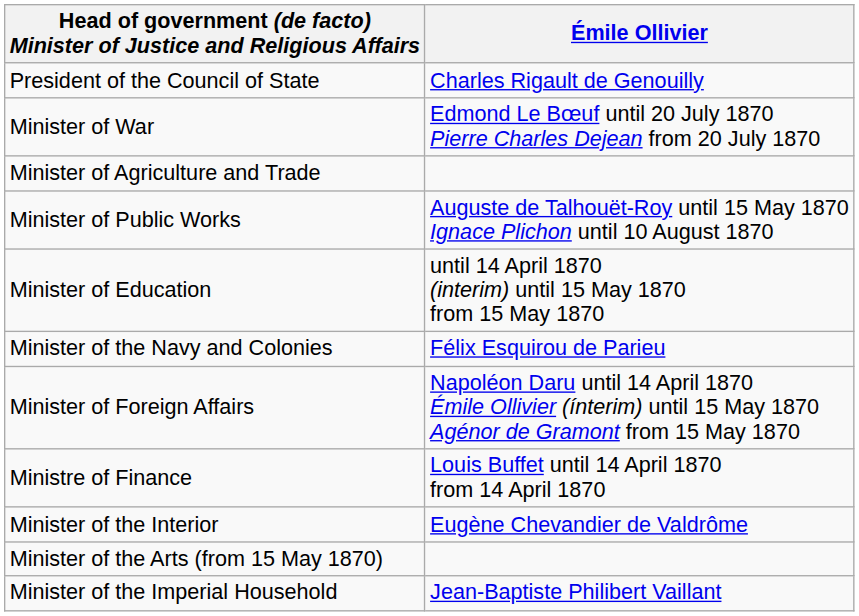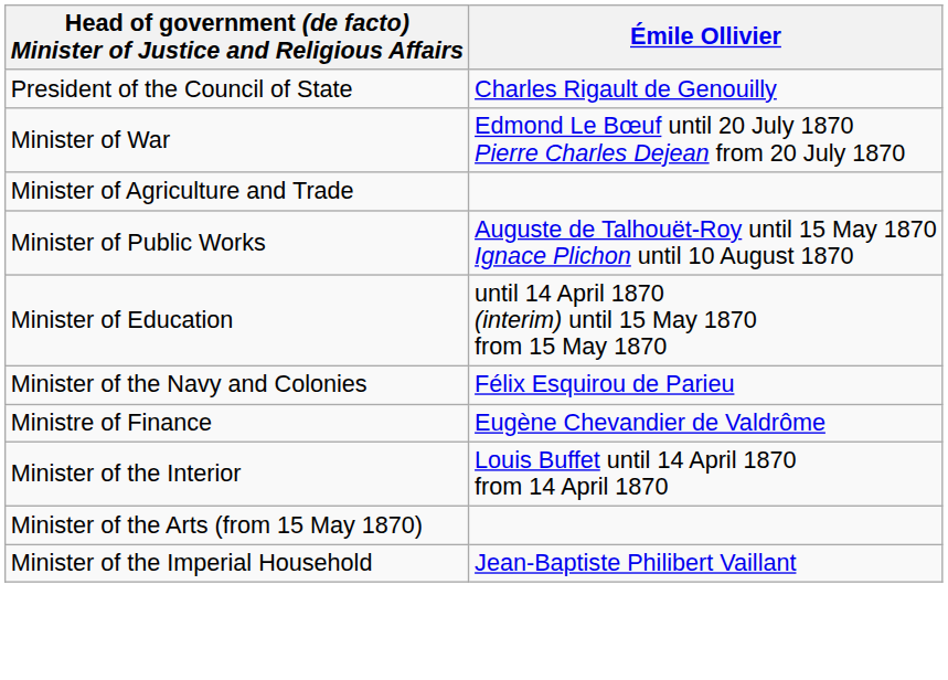- row: Minister of Foreign Affairs | Napoléon Daru until 14 April 1870 Émile Ollivier (ínterim) until 15 May 1870 Agénor de Gramont from 15 May 1870
Ministre of Finance | Émile Ollivier: Louis Buffet until 14 April 1870 from 14 April 1870 -> Eugène Chevandier de Valdrôme
Minister of the Interior | Émile Ollivier: Eugène Chevandier de Valdrôme -> Louis Buffet until 14 April 1870 from 14 April 1870
